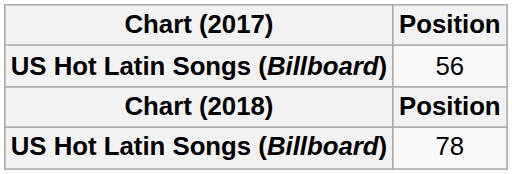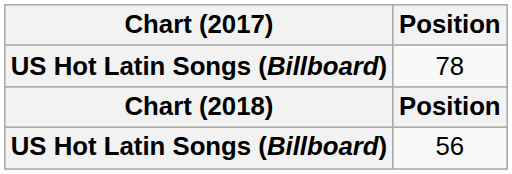rows swapped: 56 <-> 78
